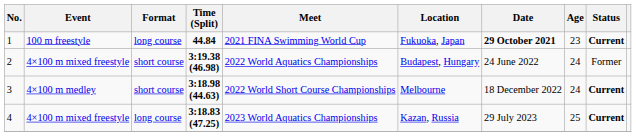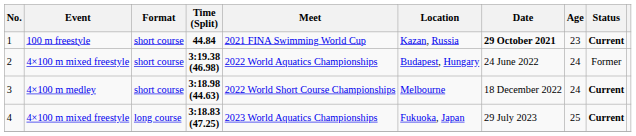1 | Format: long course -> short course
1 | Location: Fukuoka, Japan -> Kazan, Russia
4 | Location: Kazan, Russia -> Fukuoka, Japan
